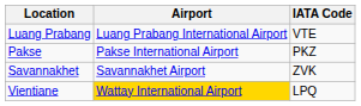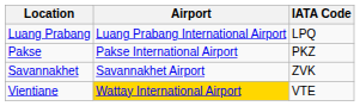Luang Prabang | IATA Code: VTE -> LPQ
Vientiane | IATA Code: LPQ -> VTE
